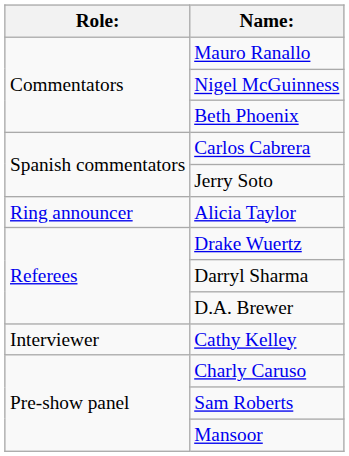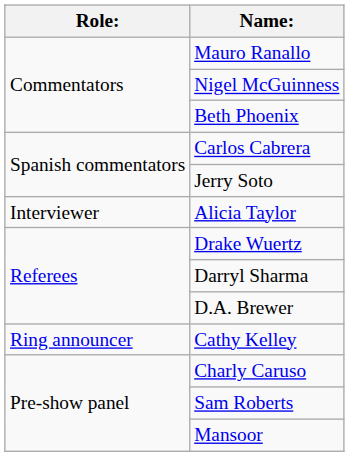Alicia Taylor | Role:: Ring announcer -> Interviewer
Cathy Kelley | Role:: Interviewer -> Ring announcer
